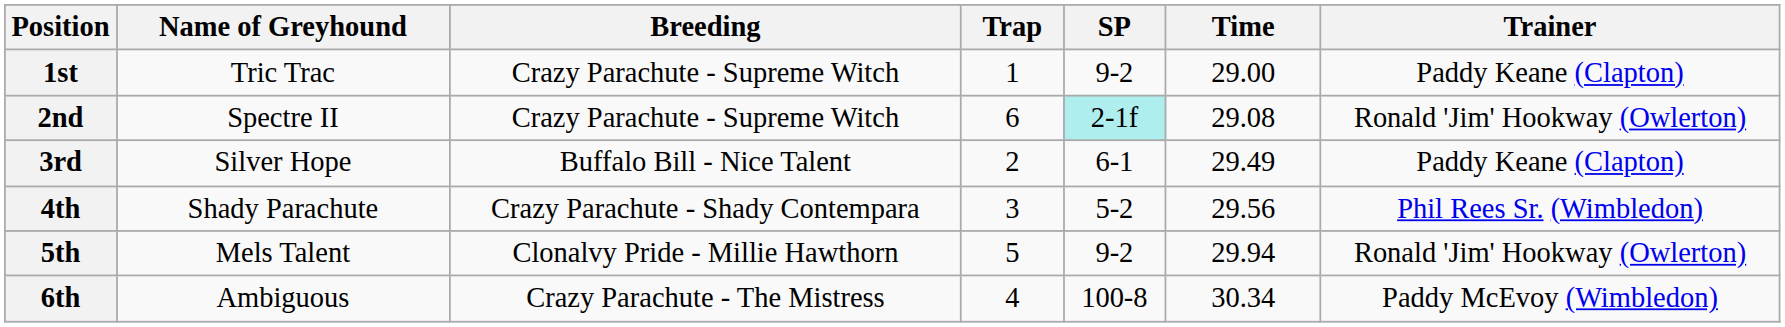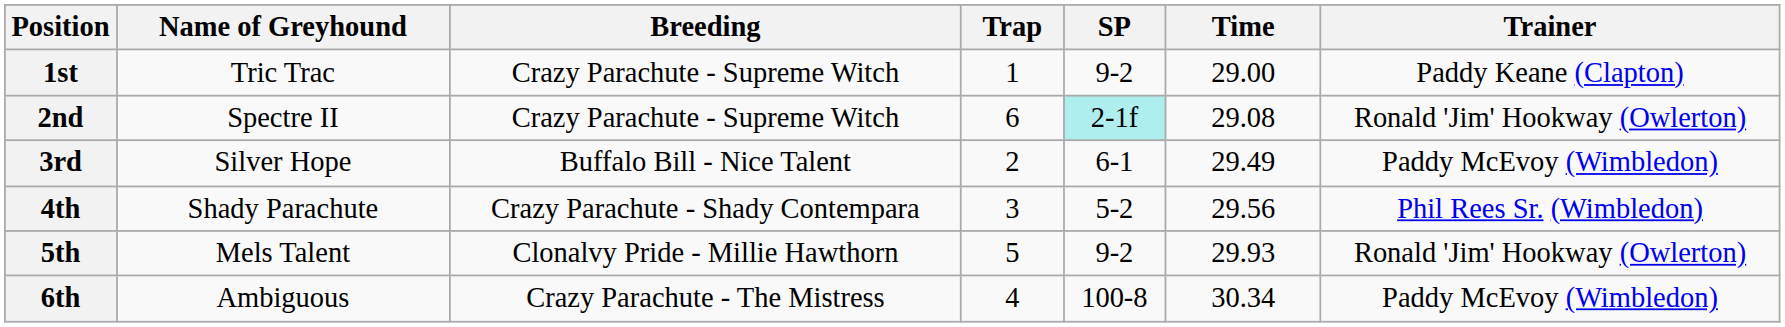3rd | Trainer: Paddy Keane (Clapton) -> Paddy McEvoy (Wimbledon)
5th | Time: 29.94 -> 29.93
